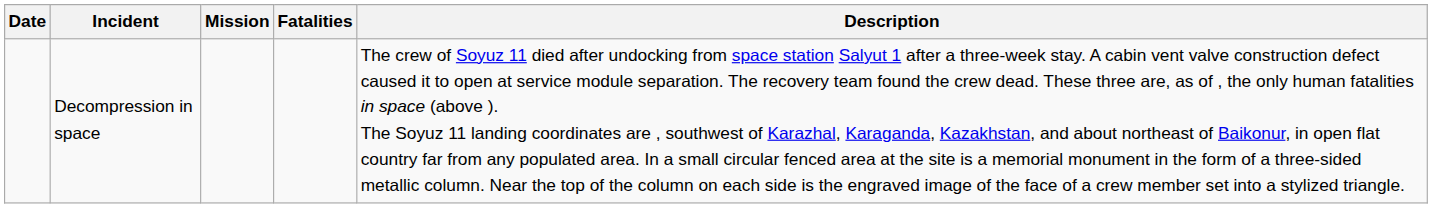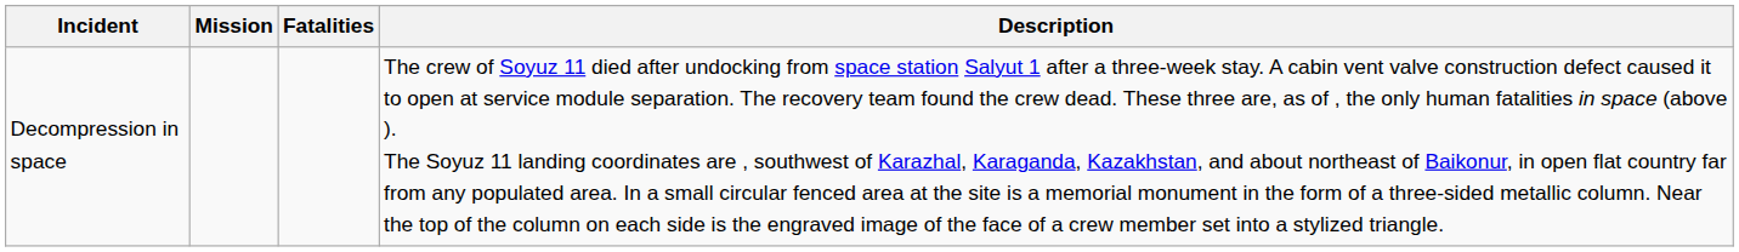- column: Date
